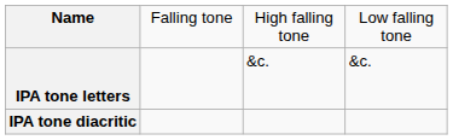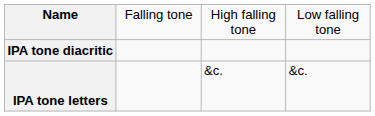rows swapped: IPA tone diacritic <-> IPA tone letters
